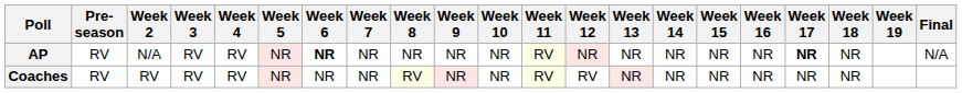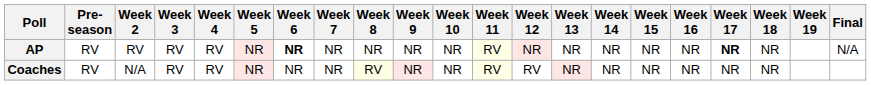AP | Week 2: N/A -> RV
Coaches | Week 2: RV -> N/A
